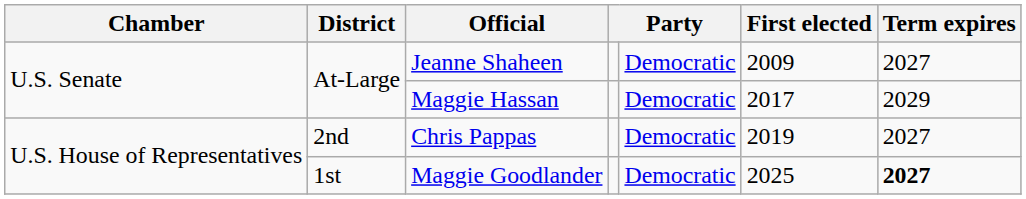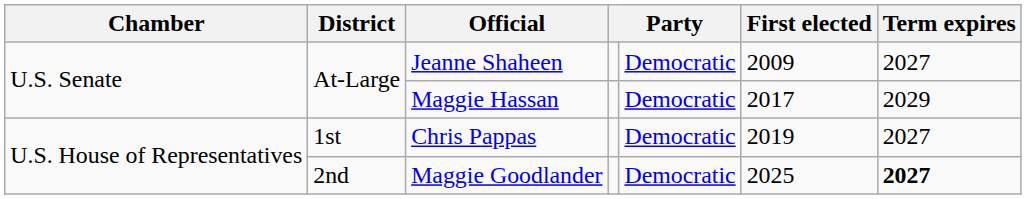Chris Pappas | District: 2nd -> 1st
Maggie Goodlander | District: 1st -> 2nd
